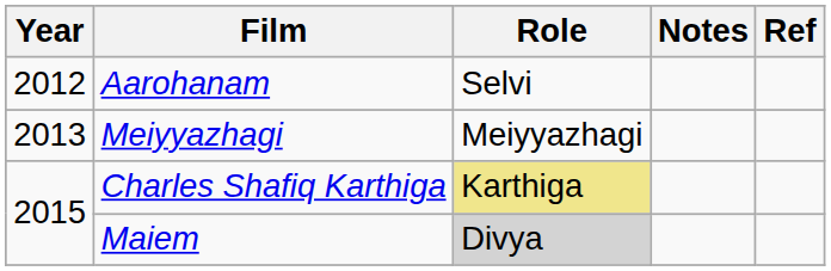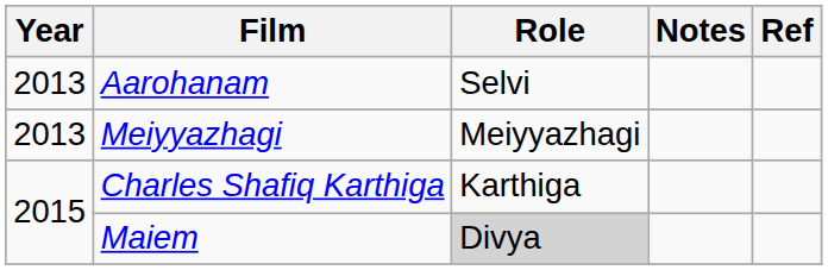Aarohanam | Year: 2012 -> 2013
Charles Shafiq Karthiga | Role: khaki background -> no background
